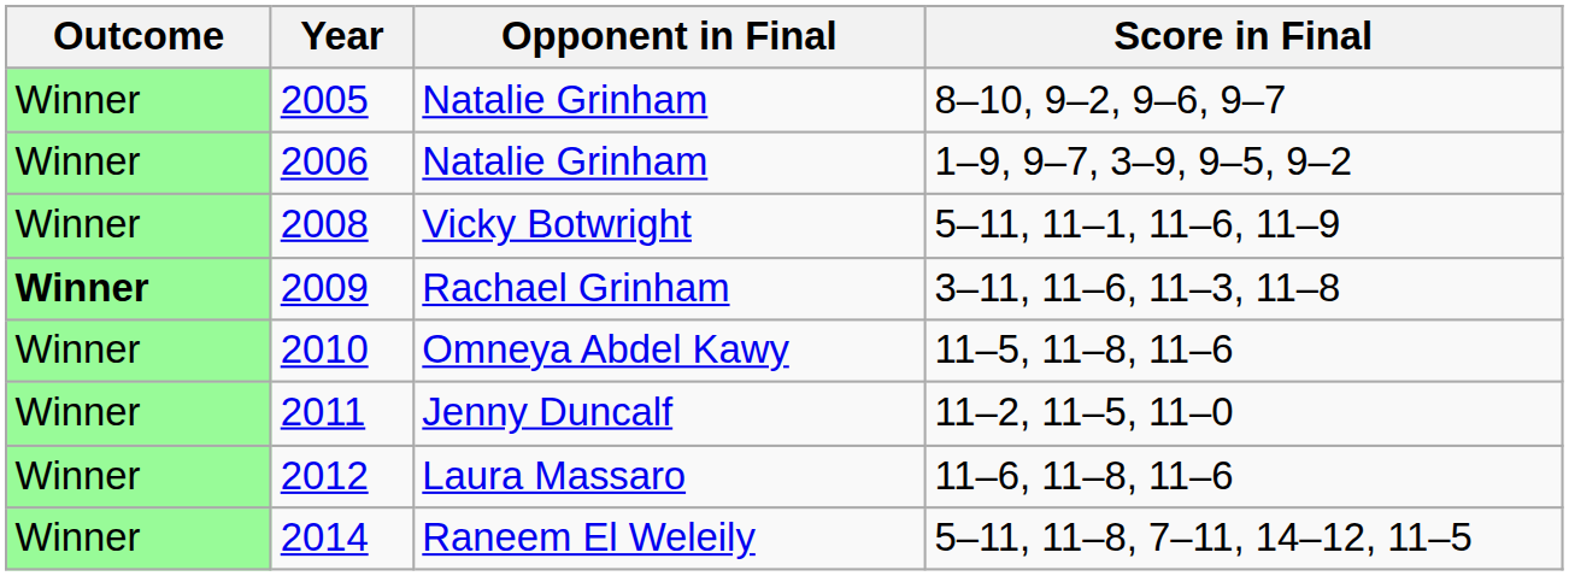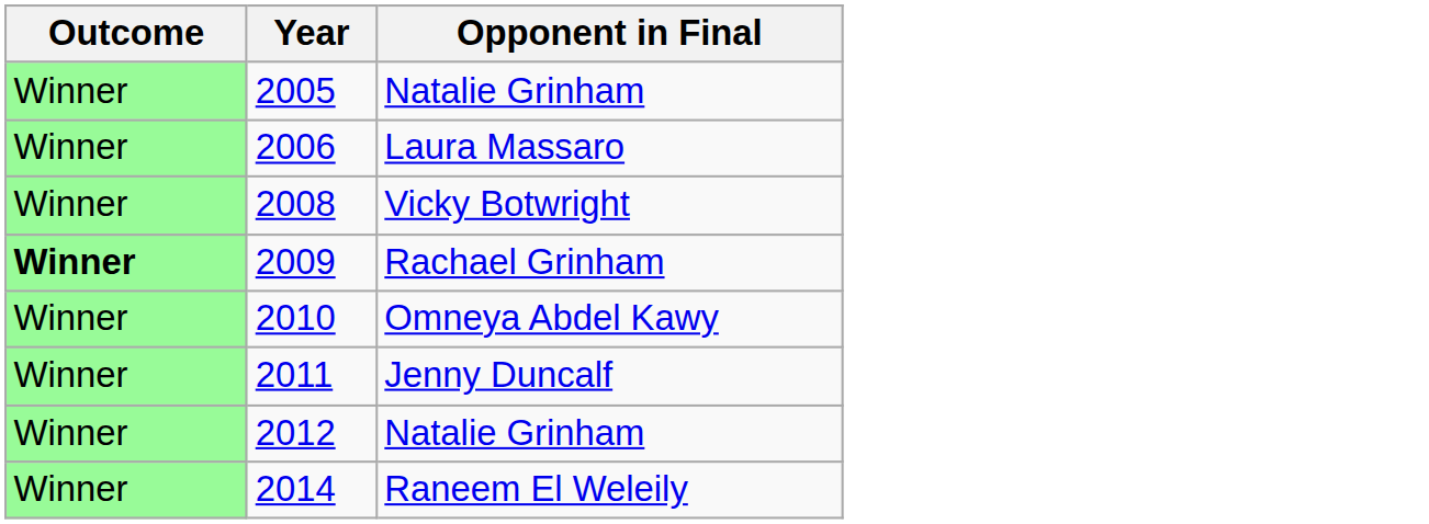- column: Score in Final | 8–10, 9–2, 9–6, 9–7 | 1–9, 9–7, 3–9, 9–5, 9–2 | 5–11, 11–1, 11–6, 11–9 | 3–11, 11–6, 11–3, 11–8 | 11–5, 11–8, 11–6 | 11–2, 11–5, 11–0 | 11–6, 11–8, 11–6 | 5–11, 11–8, 7–11, 14–12, 11–5
2006 | Opponent in Final: Natalie Grinham -> Laura Massaro
2012 | Opponent in Final: Laura Massaro -> Natalie Grinham
